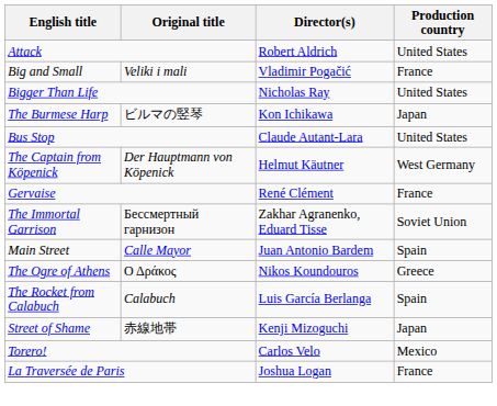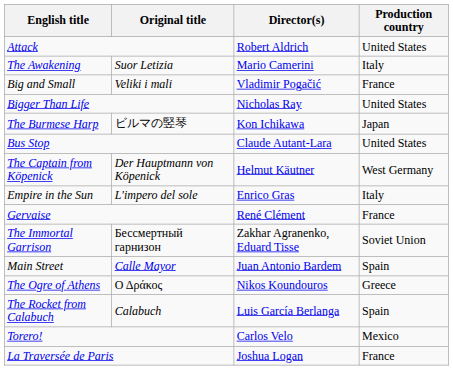+ row: The Awakening | Suor Letizia | Mario Camerini | Italy
+ row: Empire in the Sun | L'impero del sole | Enrico Gras | Italy
- row: Street of Shame | 赤線地帯 | Kenji Mizoguchi | Japan
